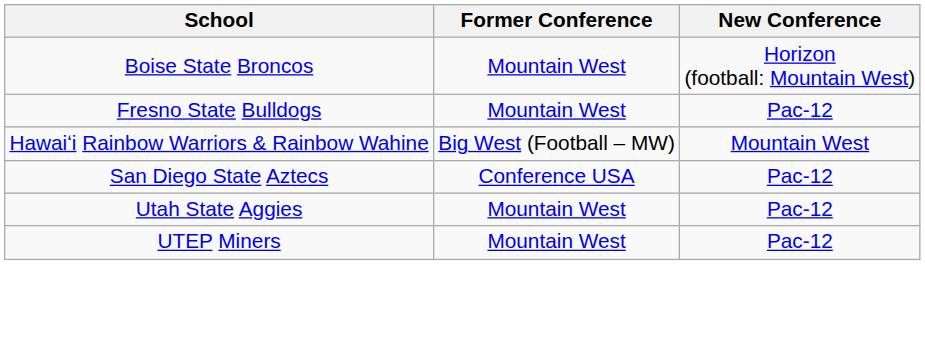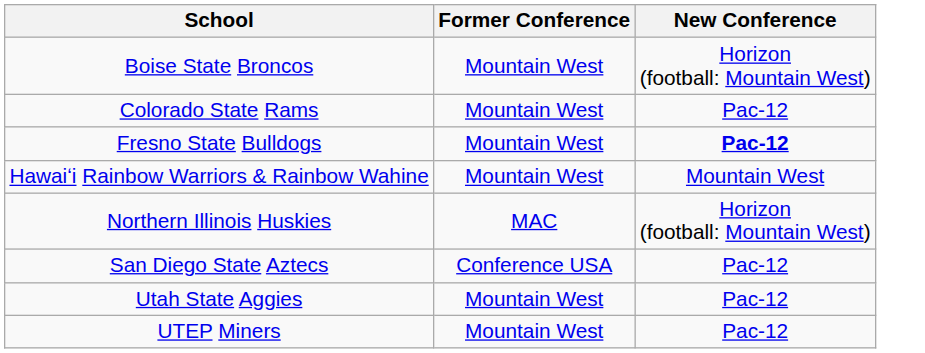+ row: Colorado State Rams | Mountain West | Pac-12
Fresno State Bulldogs | New Conference: normal -> bold
Hawaiʻi Rainbow Warriors & Rainbow Wahine | Former Conference: Big West (Football – MW) -> Mountain West
+ row: Northern Illinois Huskies | MAC | Horizon (football: Mountain West)
